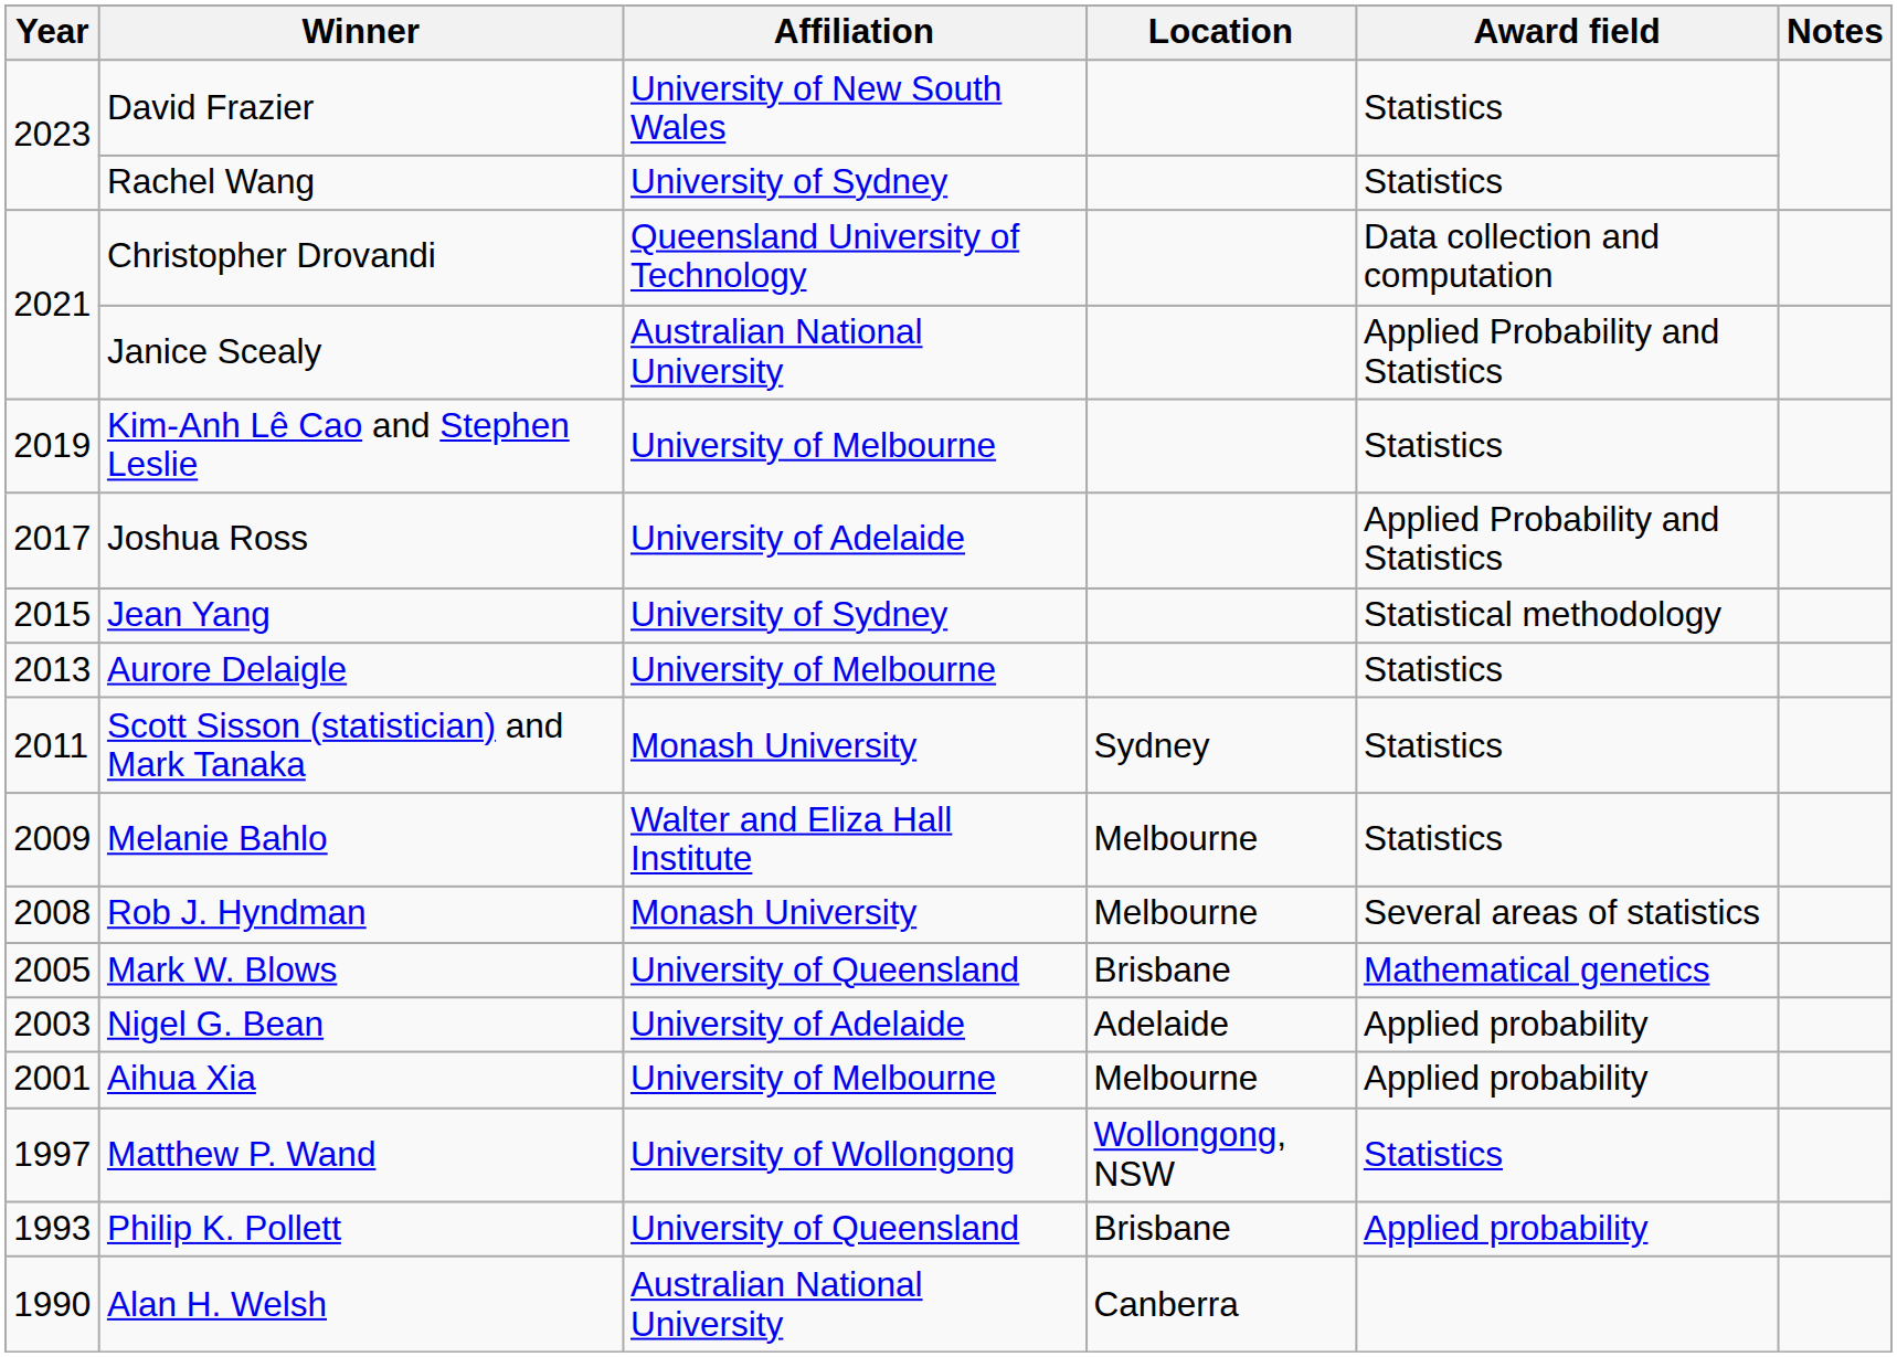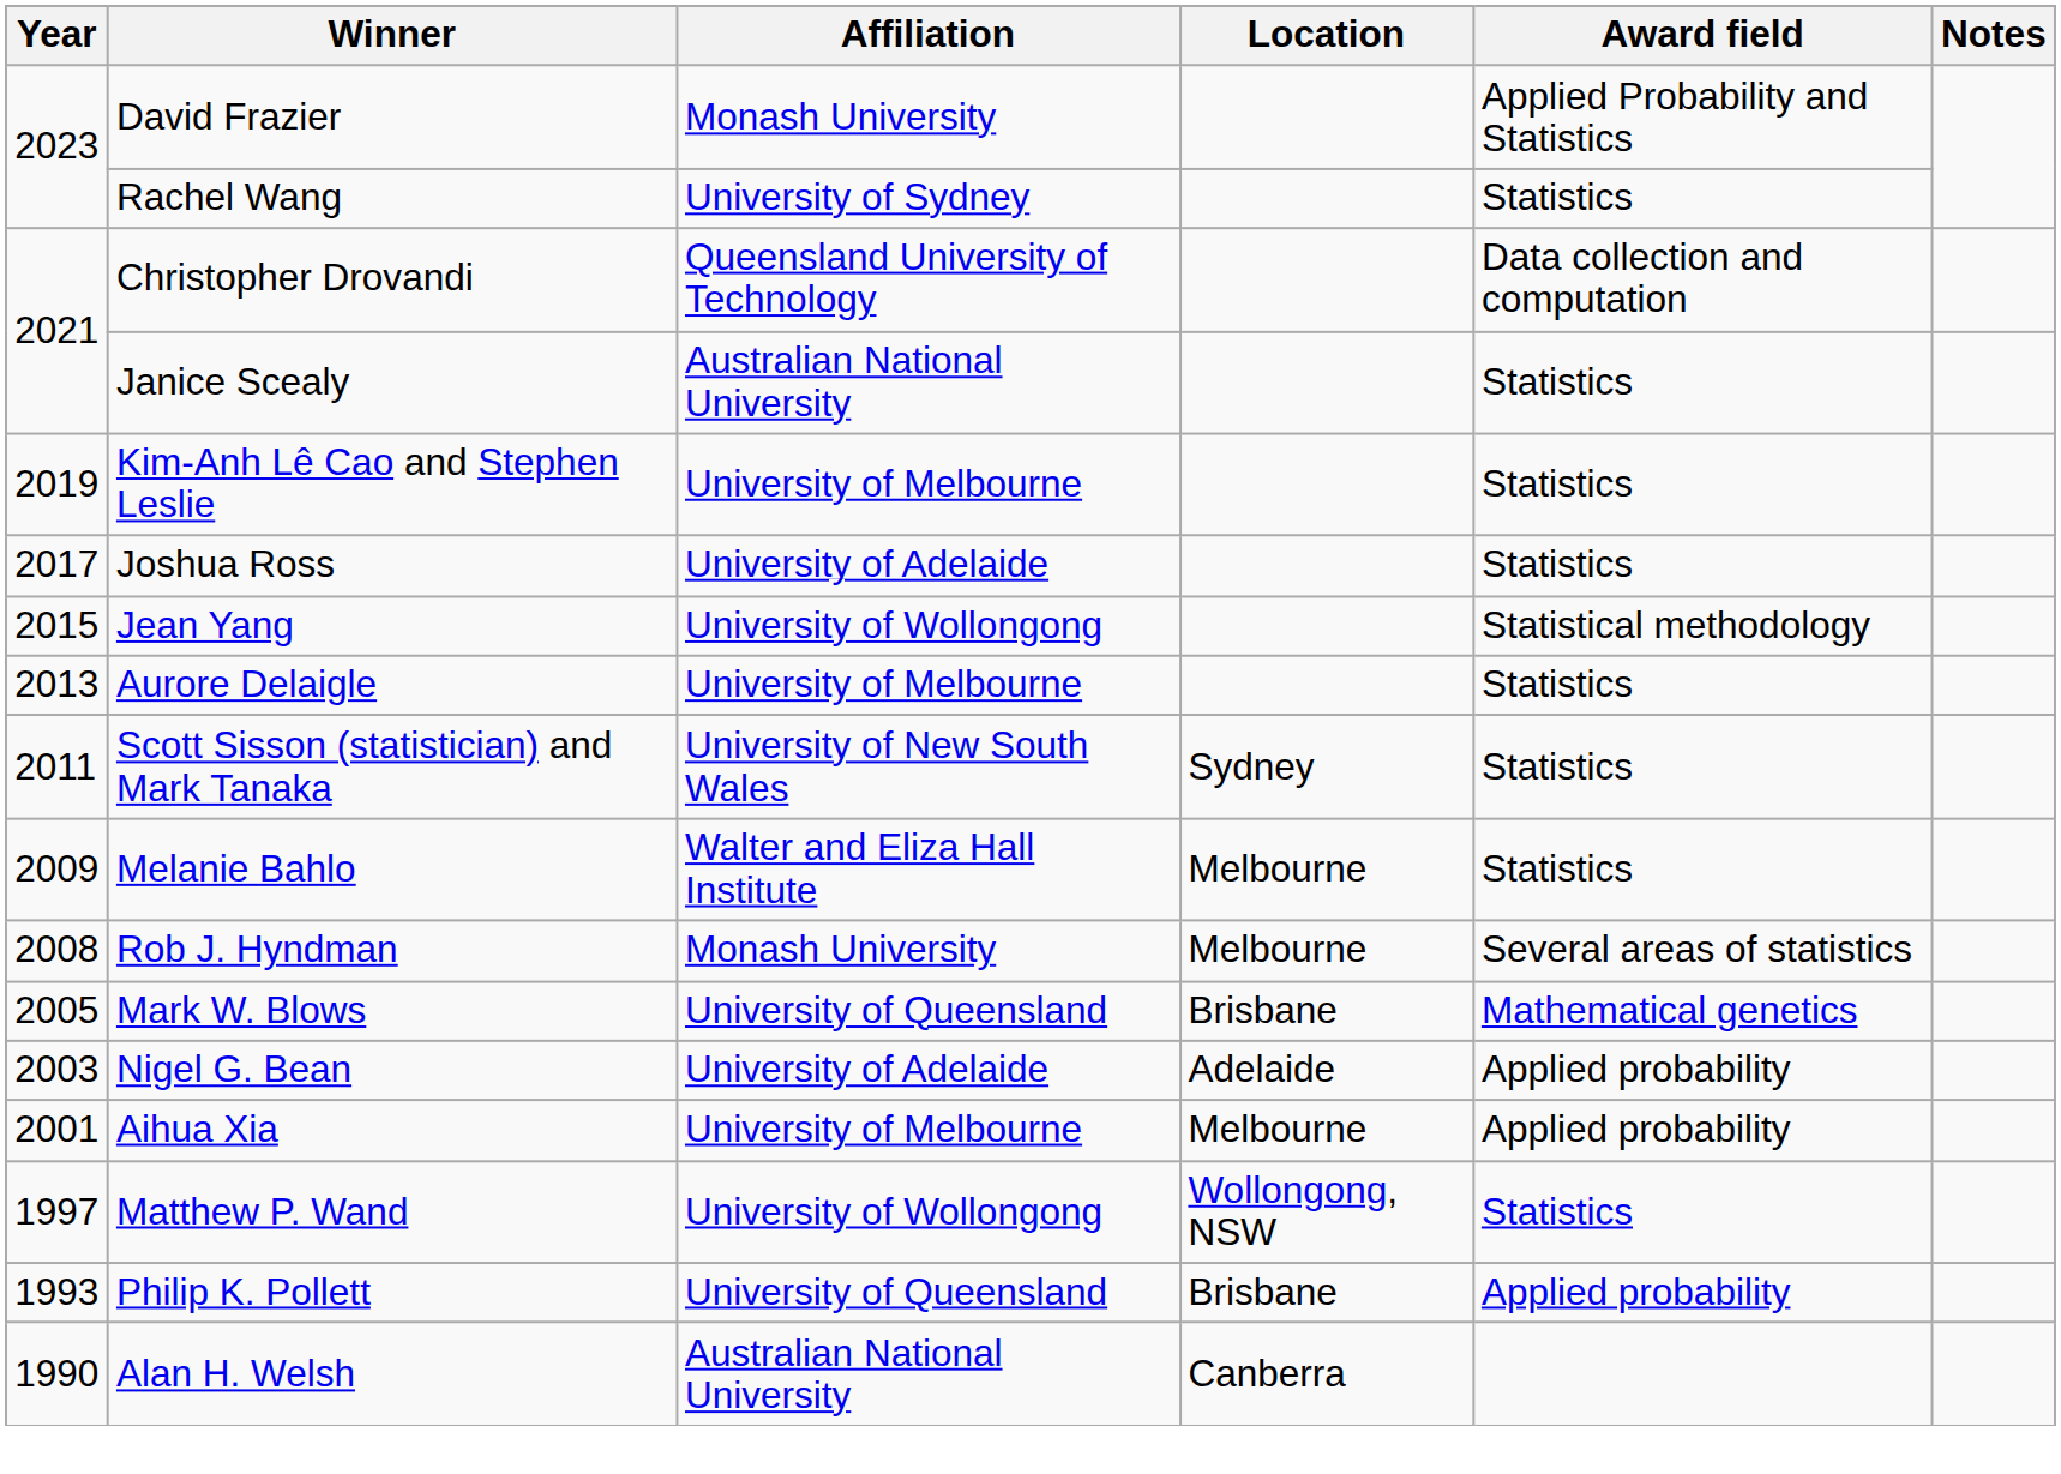David Frazier | Affiliation: University of New South Wales -> Monash University
David Frazier | Award field: Statistics -> Applied Probability and Statistics
Janice Scealy | Award field: Applied Probability and Statistics -> Statistics
Joshua Ross | Award field: Applied Probability and Statistics -> Statistics
Jean Yang | Affiliation: University of Sydney -> University of Wollongong
Scott Sisson (statistician) and Mark Tanaka | Affiliation: Monash University -> University of New South Wales
